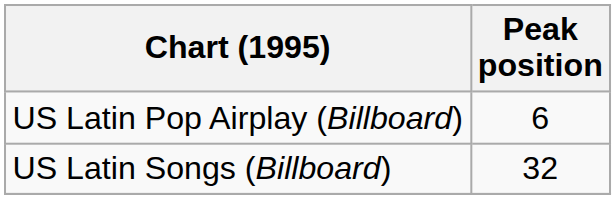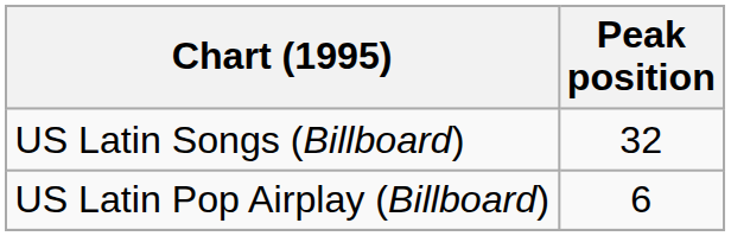rows swapped: US Latin Songs (Billboard) <-> US Latin Pop Airplay (Billboard)
